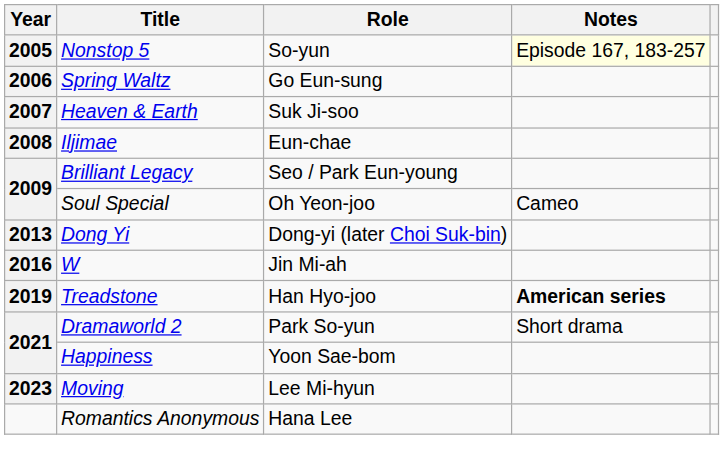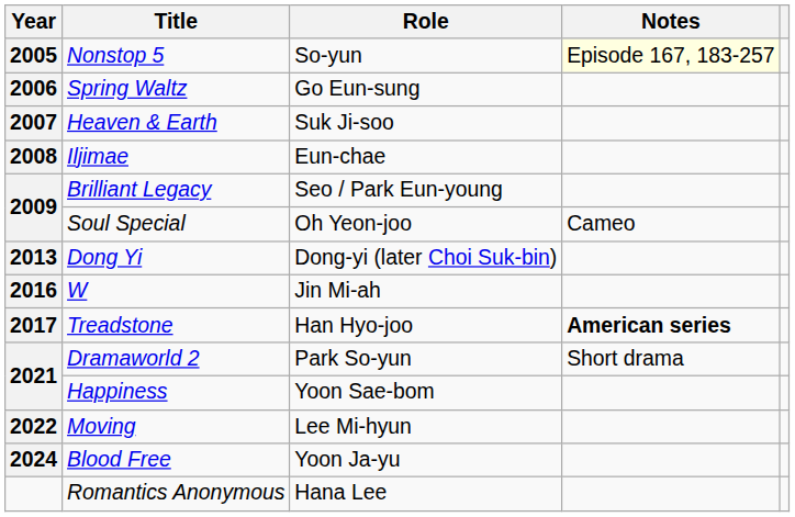Treadstone | Year: 2019 -> 2017
Moving | Year: 2023 -> 2022
+ row: 2024 | Blood Free | Yoon Ja-yu
